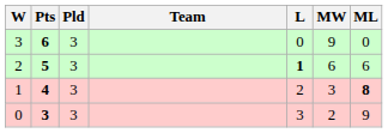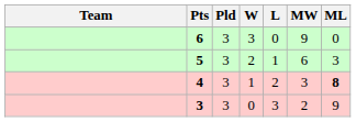columns swapped: Team <-> W
5 | L: bold -> normal
5 | ML: 6 -> 3
